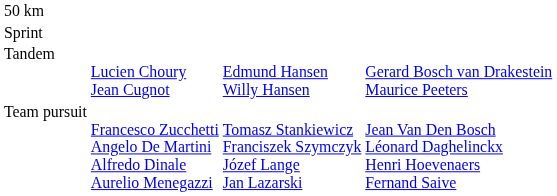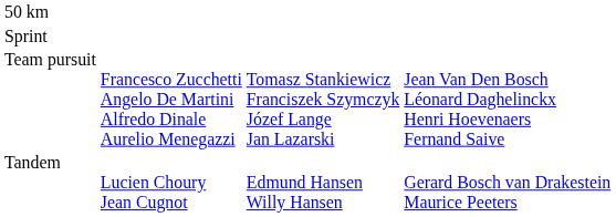rows swapped: Tandem <-> Team pursuit
